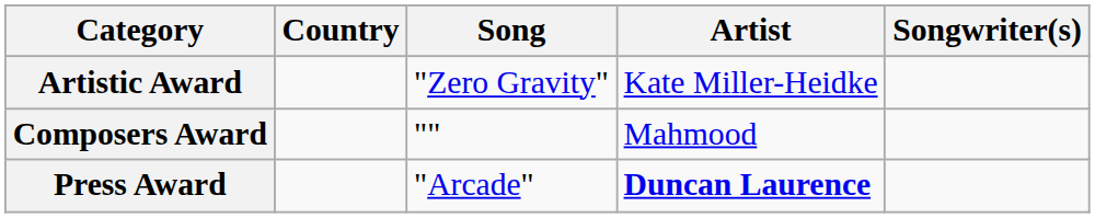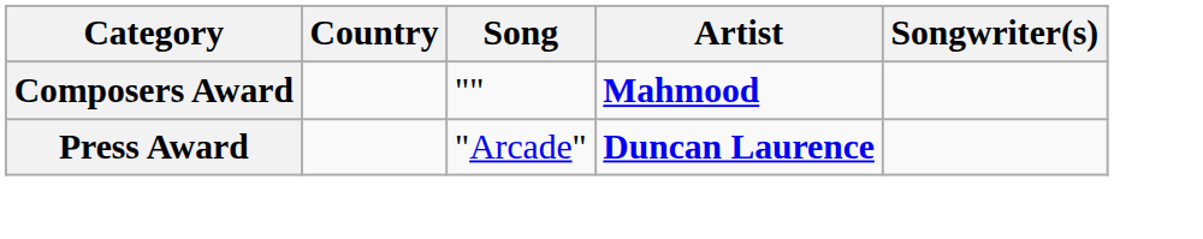- row: Artistic Award | "Zero Gravity" | Kate Miller-Heidke
Composers Award | Artist: normal -> bold
